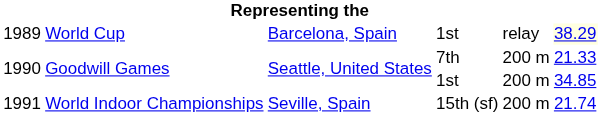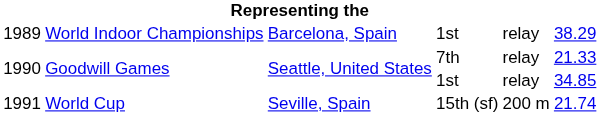1989 | column 2: World Cup -> World Indoor Championships
1989 | column 6: lightyellow background -> no background
1990 / 7th | column 5: 200 m -> relay
1990 / 1st | column 5: 200 m -> relay
1991 | column 2: World Indoor Championships -> World Cup
